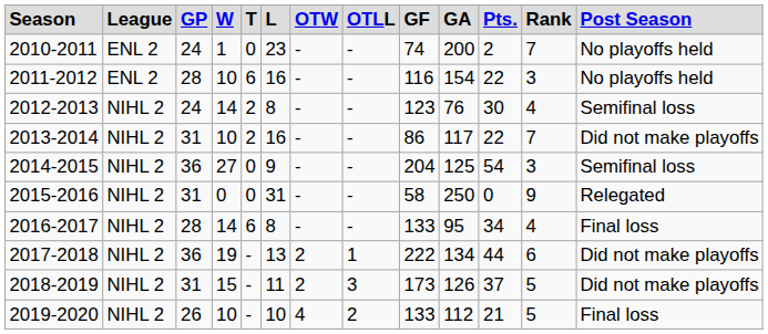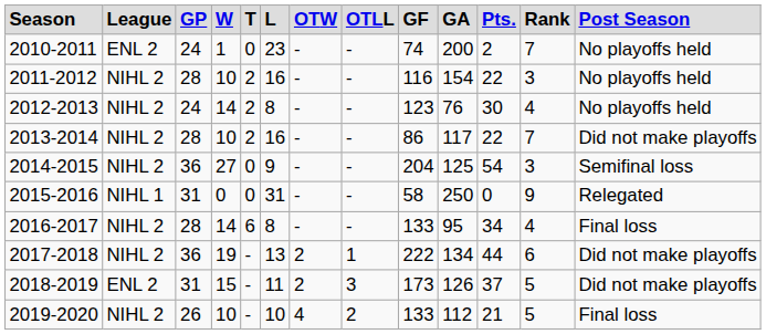2011-2012 | column 2: ENL 2 -> NIHL 2
2011-2012 | column 5: 6 -> 2
2012-2013 | column 13: Semifinal loss -> No playoffs held
2013-2014 | column 3: 31 -> 28
2015-2016 | column 2: NIHL 2 -> NIHL 1
2018-2019 | column 2: NIHL 2 -> ENL 2
